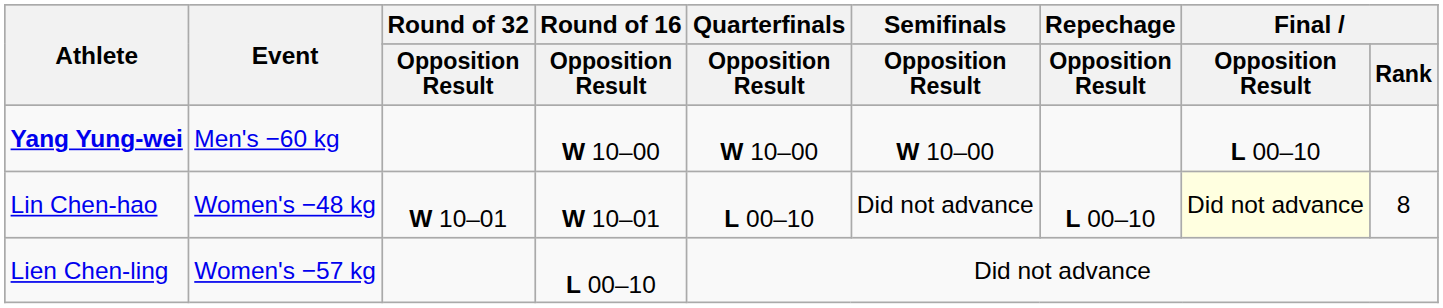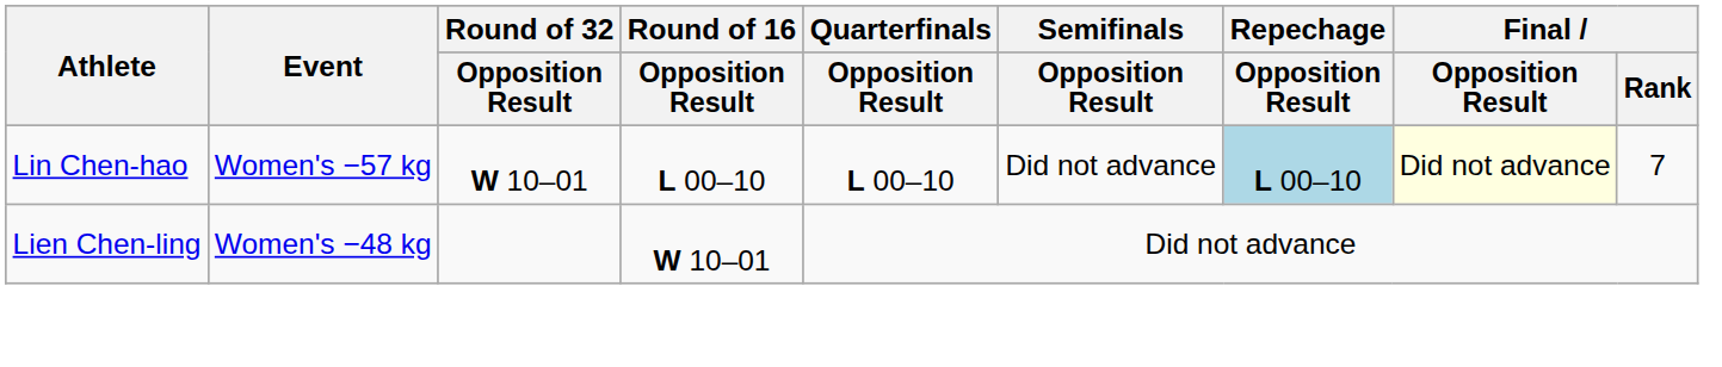- row: Yang Yung-wei | Men's −60 kg | W 10–00 | W 10–00 | W 10–00 | L 00–10
Lin Chen-hao | Event: Women's −48 kg -> Women's −57 kg
Lin Chen-hao | Round of 16 / Opposition Result: W 10–01 -> L 00–10
Lin Chen-hao | Repechage / Opposition Result: no background -> lightblue background
Lin Chen-hao | Final / Rank: 8 -> 7
Lien Chen-ling | Event: Women's −57 kg -> Women's −48 kg
Lien Chen-ling | Round of 16 / Opposition Result: L 00–10 -> W 10–01
